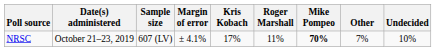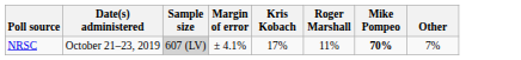- column: Undecided | 10%
NRSC | Sample size: no background -> lightgrey background
